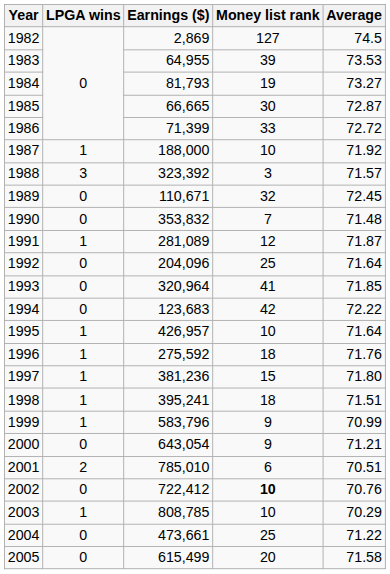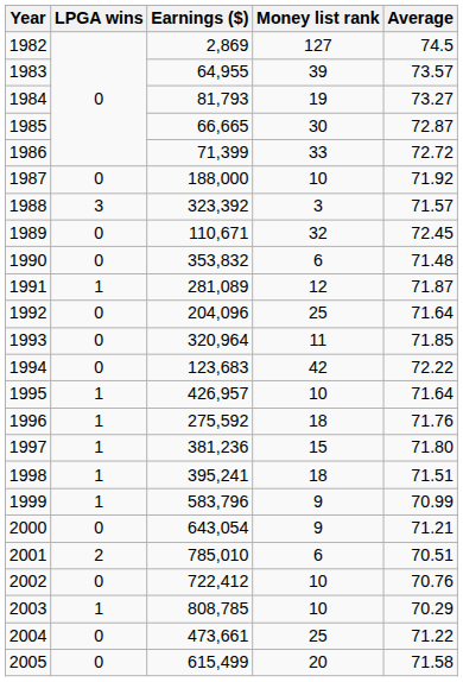1983 | Average: 73.53 -> 73.57
1987 | LPGA wins: 1 -> 0
1990 | Money list rank: 7 -> 6
1993 | Money list rank: 41 -> 11
2002 | Money list rank: bold -> normal
